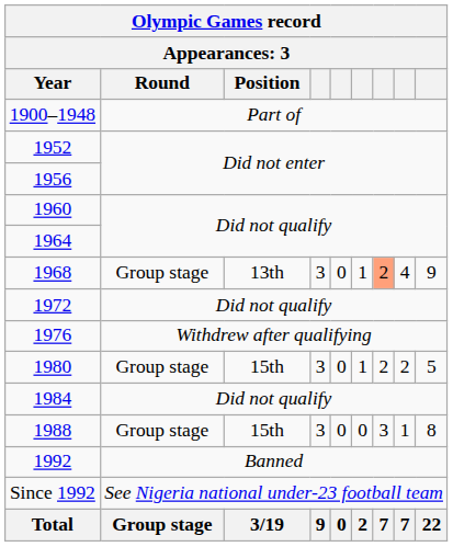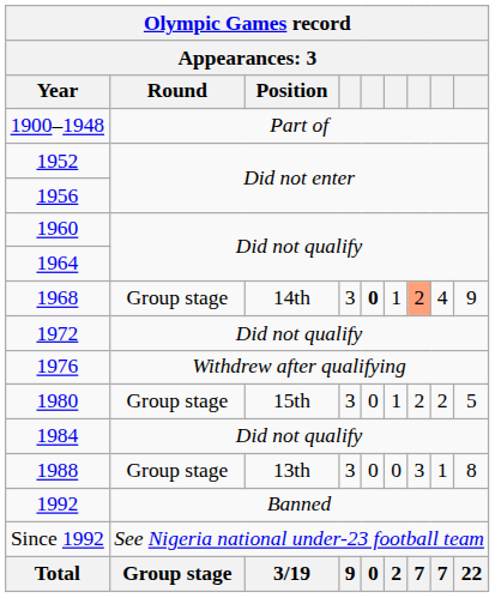1968 | Position: 13th -> 14th
1968 | column 5: normal -> bold
1988 | Position: 15th -> 13th
